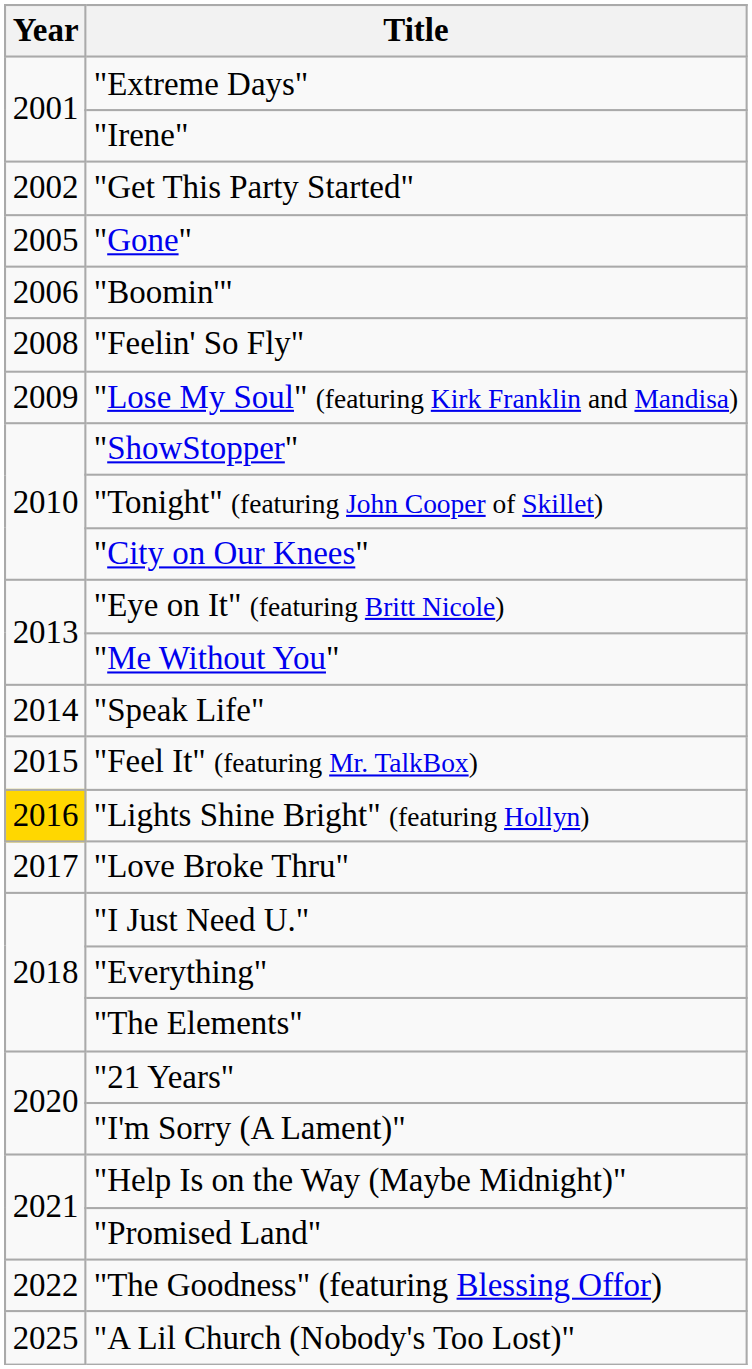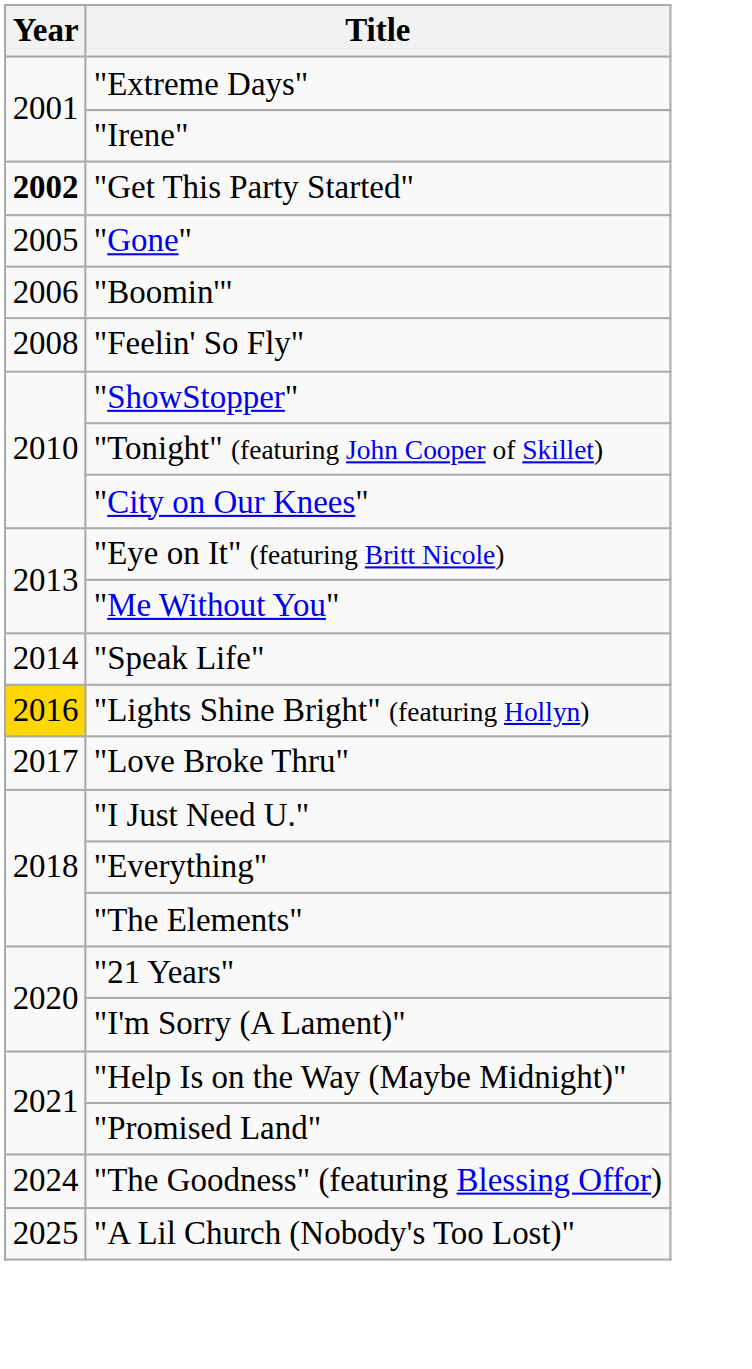"Get This Party Started" | Year: normal -> bold
- row: 2009 | "Lose My Soul" (featuring Kirk Franklin and Mandisa)
- row: 2015 | "Feel It" (featuring Mr. TalkBox)
"The Goodness" (featuring Blessing Offor) | Year: 2022 -> 2024
